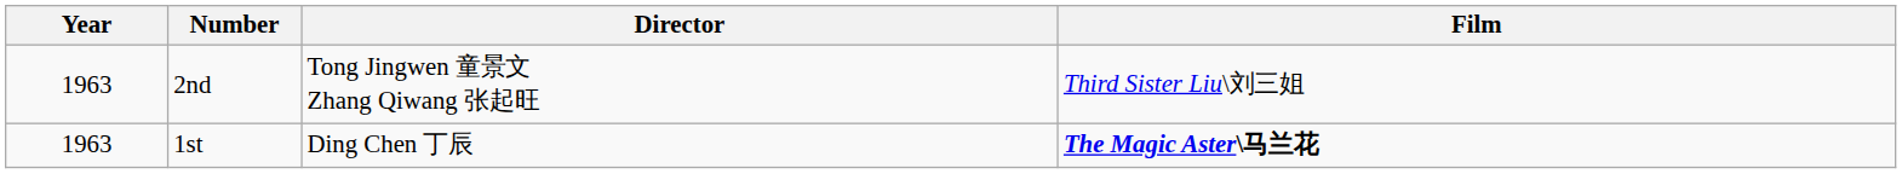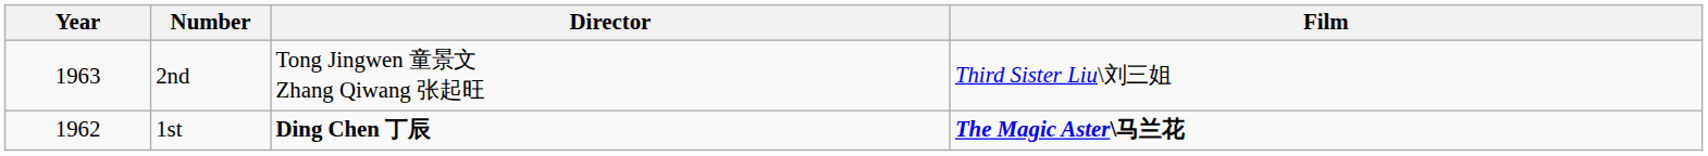1st | Year: 1963 -> 1962
1st | Director: normal -> bold
